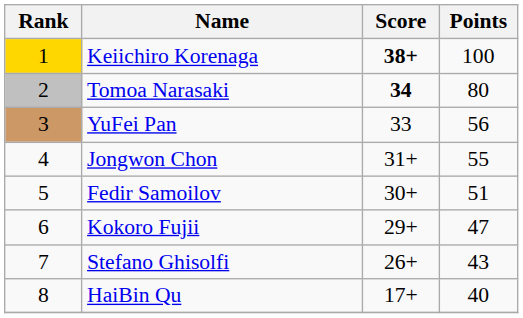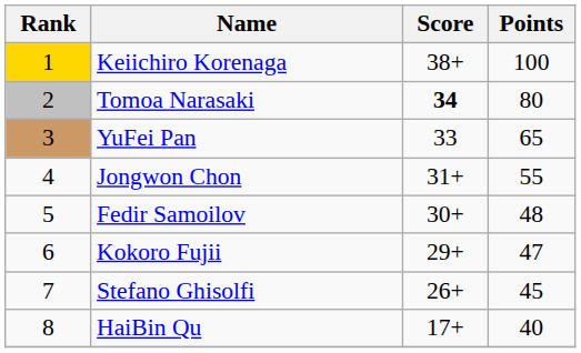Keiichiro Korenaga | Score: bold -> normal
YuFei Pan | Points: 56 -> 65
Fedir Samoilov | Points: 51 -> 48
Stefano Ghisolfi | Points: 43 -> 45
